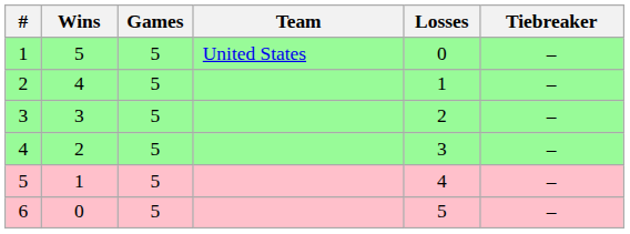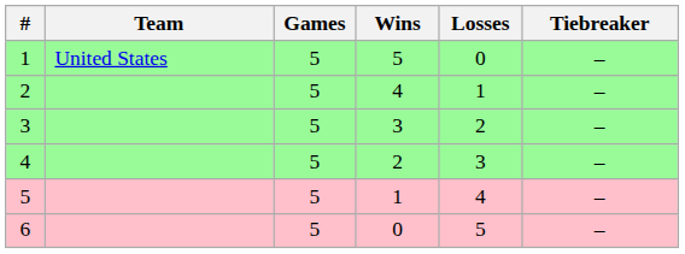columns swapped: Team <-> Wins
